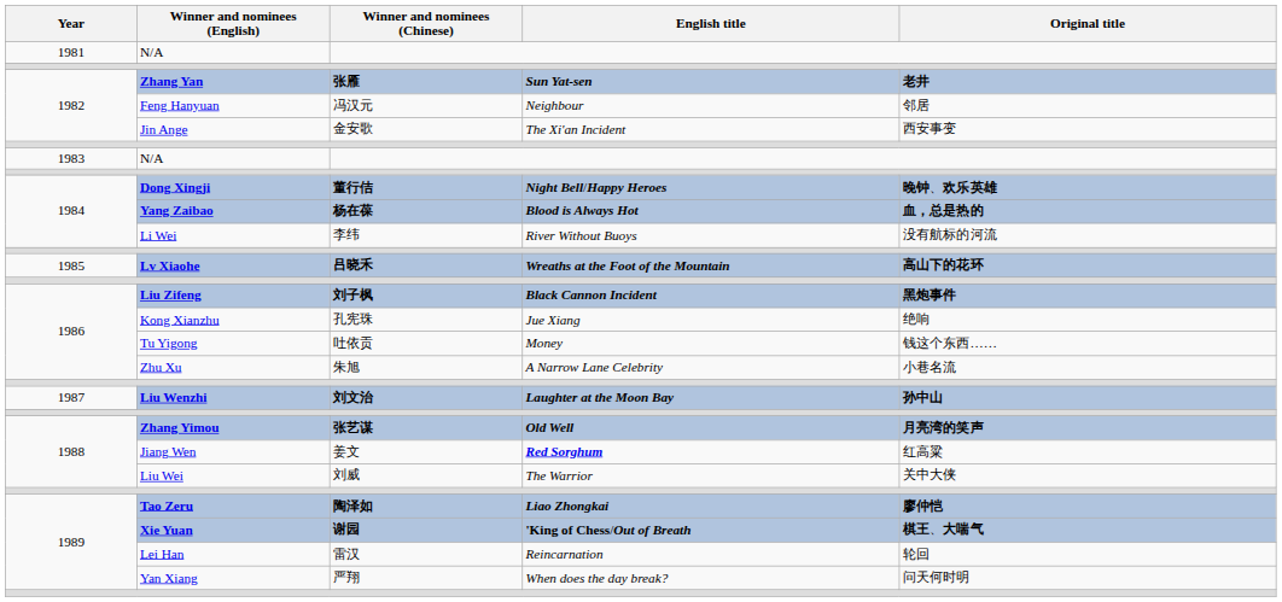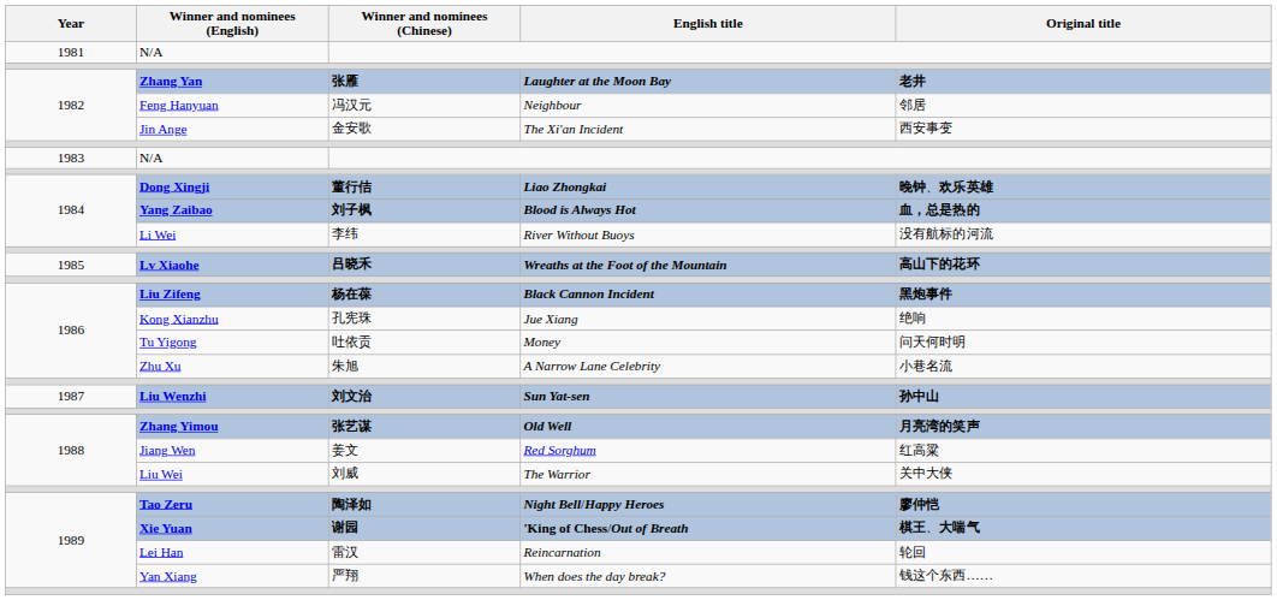Zhang Yan | English title: Sun Yat-sen -> Laughter at the Moon Bay
Dong Xingji | English title: Night Bell/Happy Heroes -> Liao Zhongkai
Yang Zaibao | Winner and nominees (Chinese): 杨在葆 -> 刘子枫
Liu Zifeng | Winner and nominees (Chinese): 刘子枫 -> 杨在葆
Tu Yigong | Original title: 钱这个东西…… -> 问天何时明
Liu Wenzhi | English title: Laughter at the Moon Bay -> Sun Yat-sen
Jiang Wen | English title: bold -> normal
Tao Zeru | English title: Liao Zhongkai -> Night Bell/Happy Heroes
Yan Xiang | Original title: 问天何时明 -> 钱这个东西……
